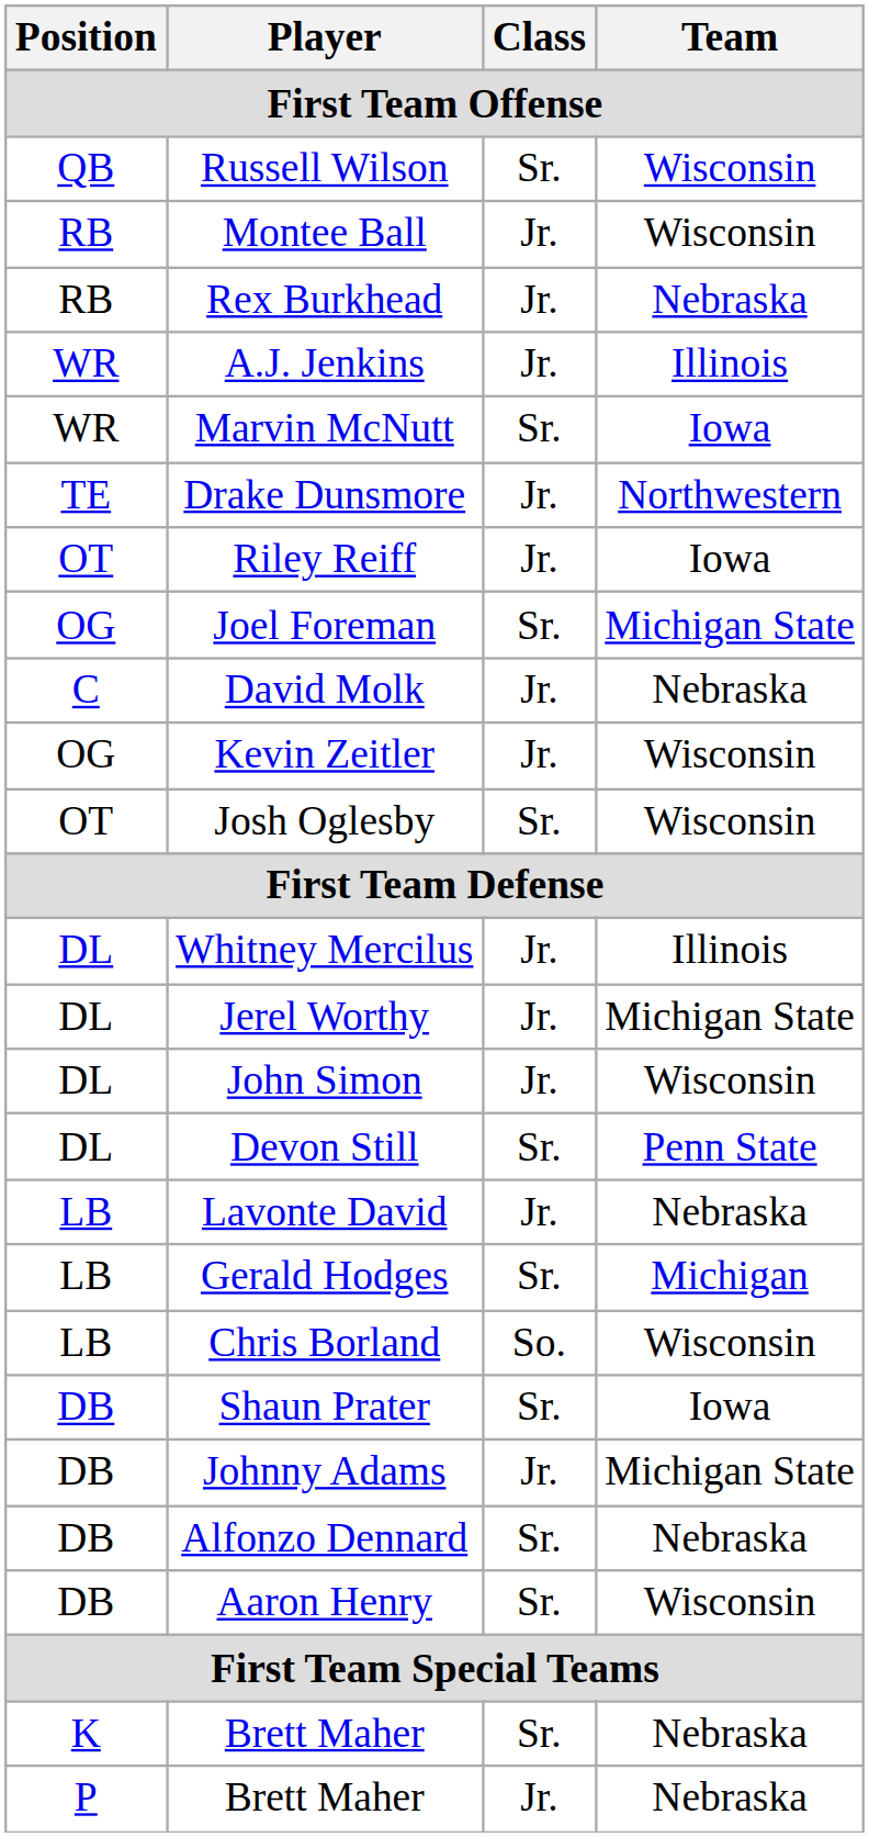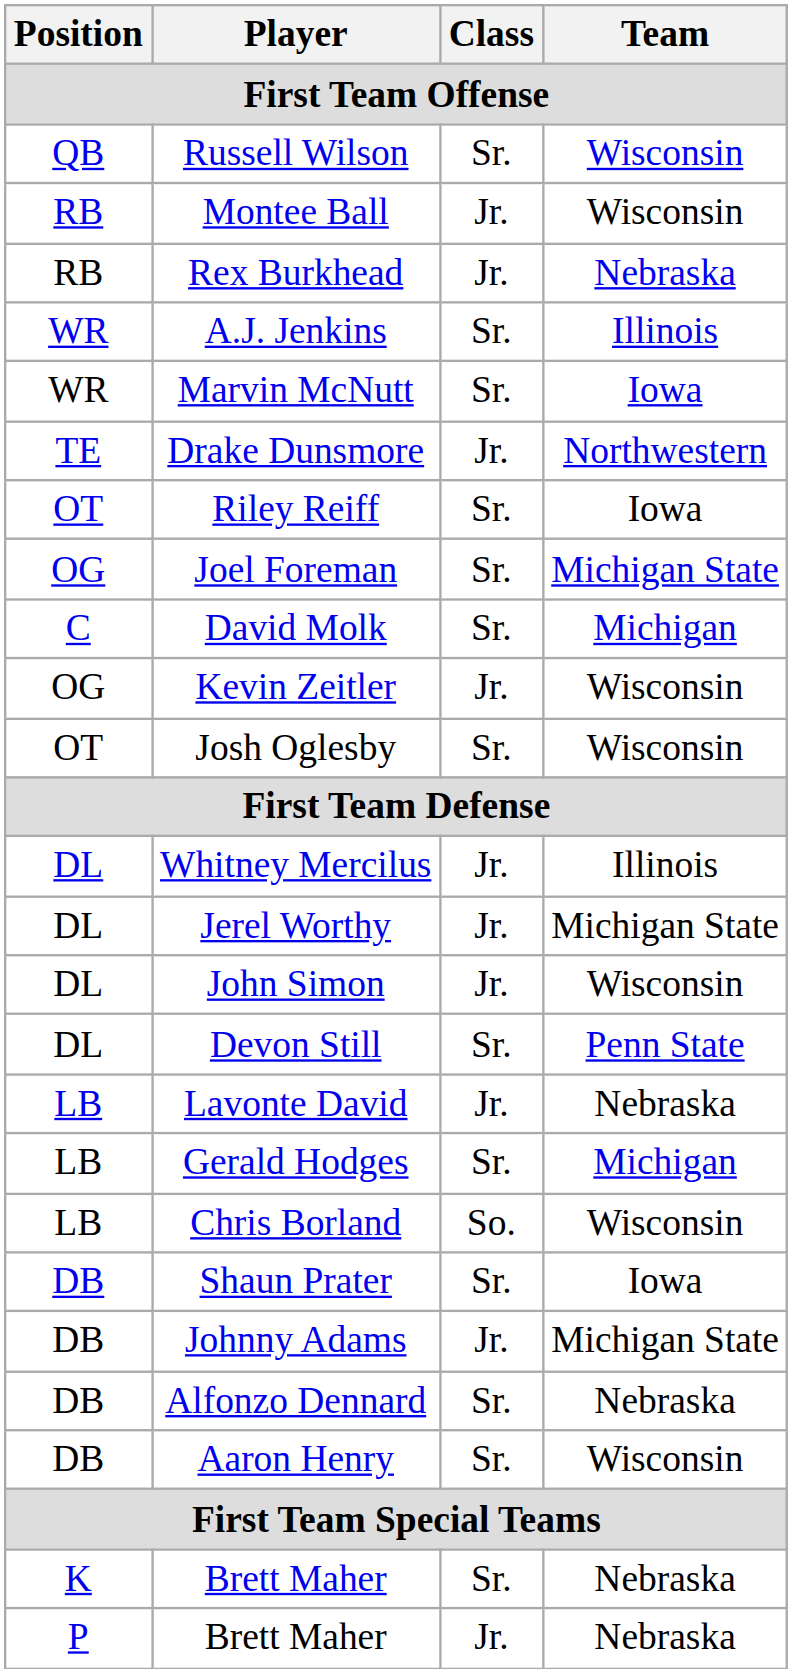A.J. Jenkins | Class: Jr. -> Sr.
Riley Reiff | Class: Jr. -> Sr.
David Molk | Class: Jr. -> Sr.
David Molk | Team: Nebraska -> Michigan
